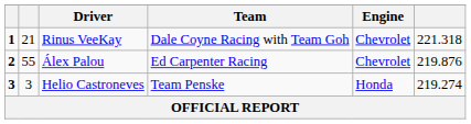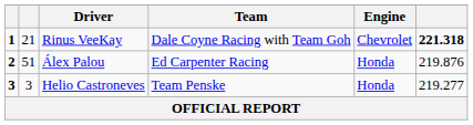Rinus VeeKay | column 6: normal -> bold
Álex Palou | column 2: 55 -> 51
Álex Palou | Engine: Chevrolet -> Honda
Helio Castroneves | column 6: 219.274 -> 219.277
